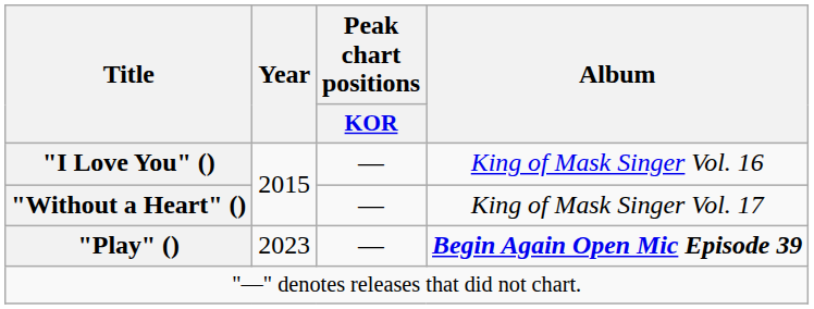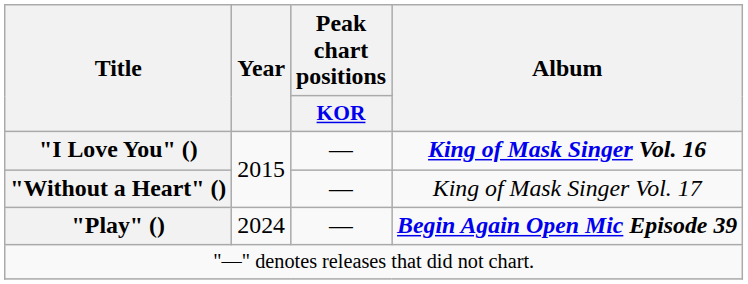"I Love You" () | Album: normal -> bold
"Play" () | Year: 2023 -> 2024
